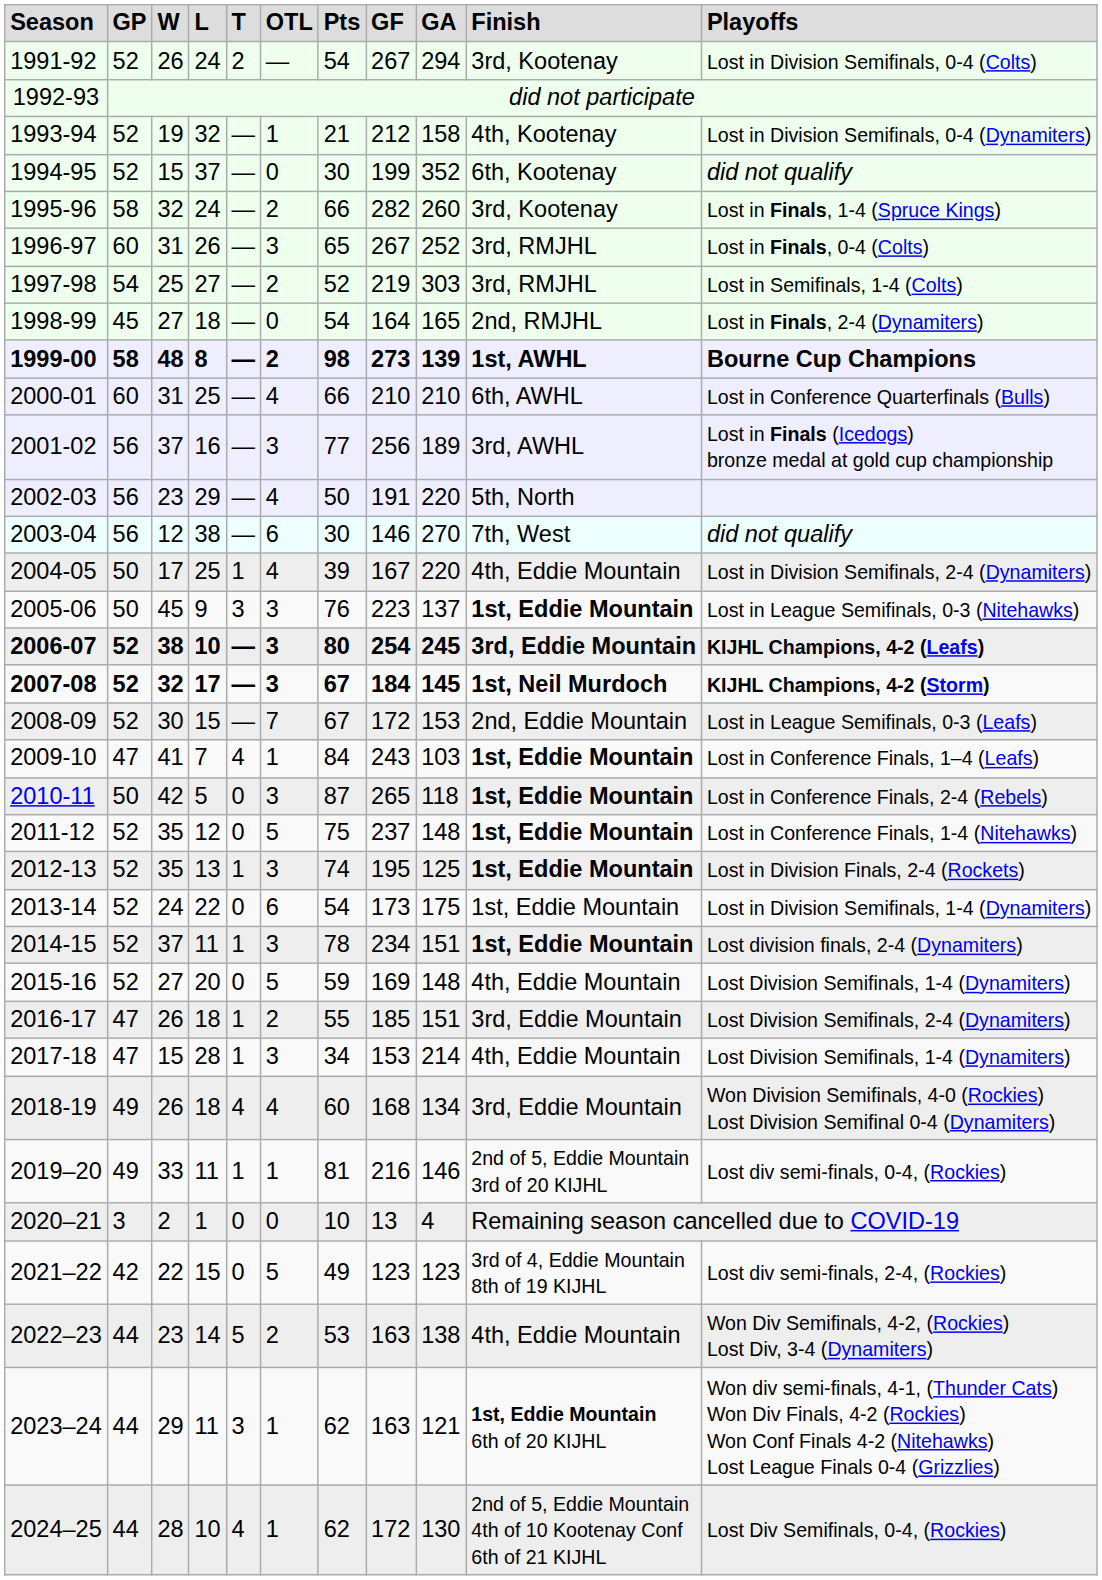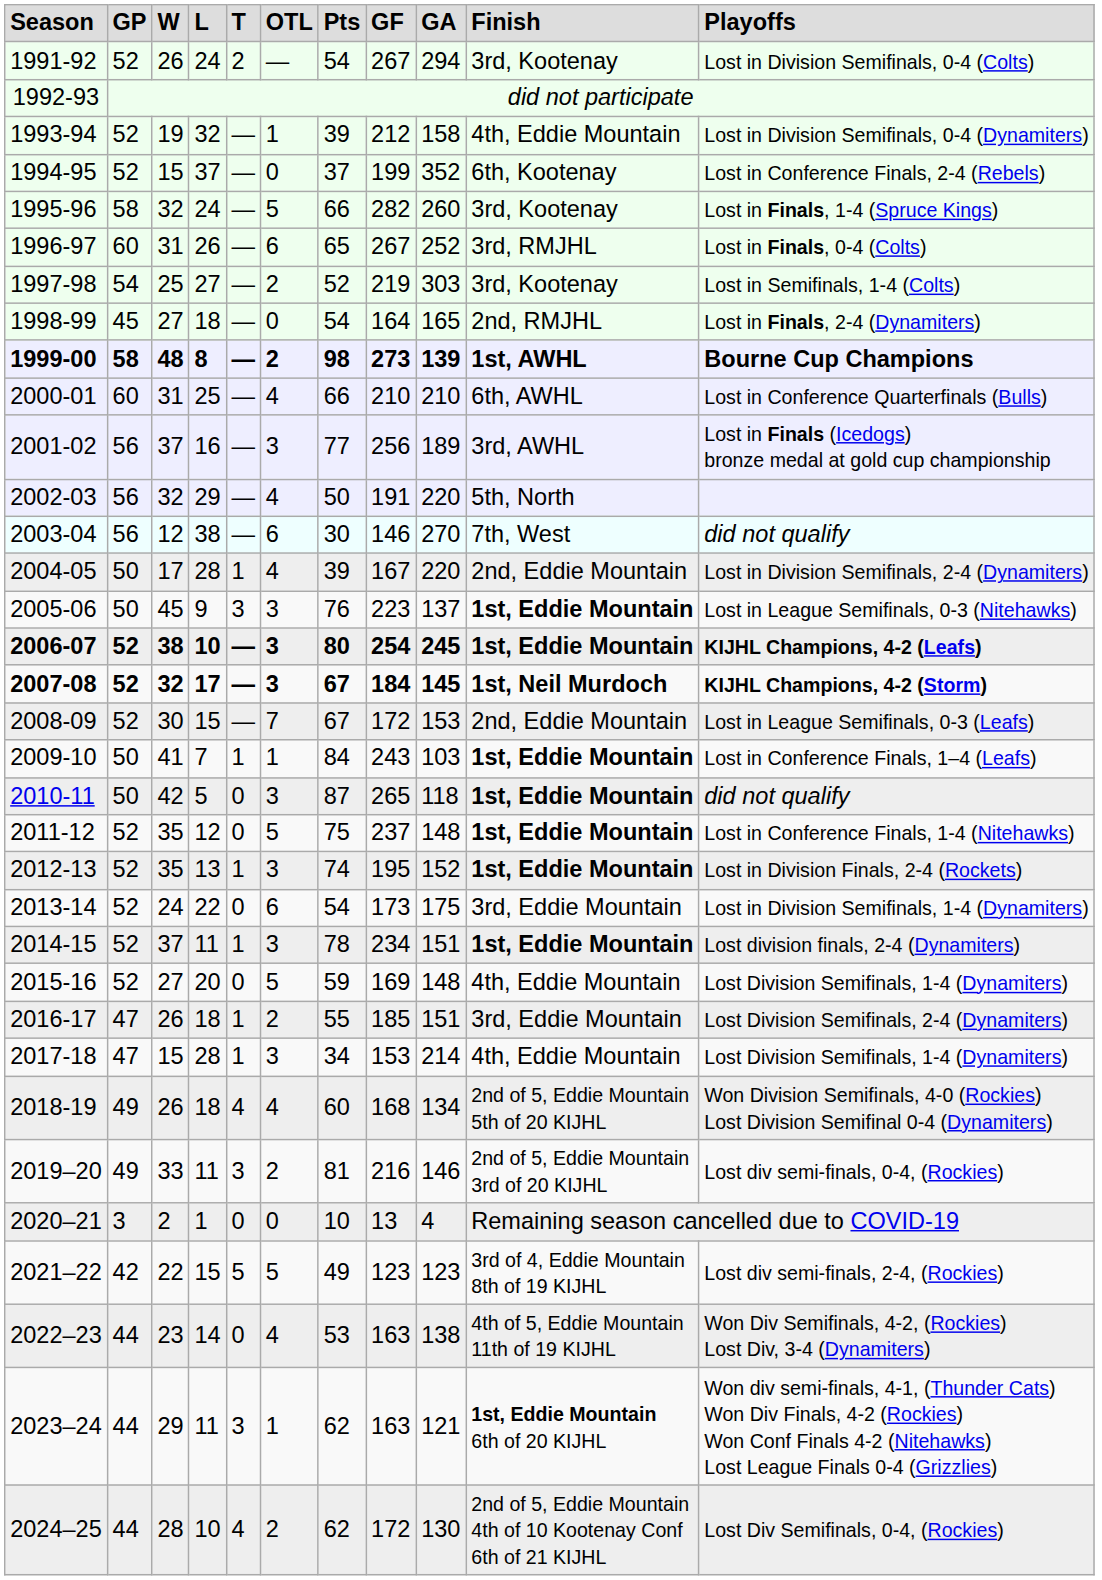1993-94 | column 7: 21 -> 39
1993-94 | column 10: 4th, Kootenay -> 4th, Eddie Mountain
1994-95 | column 7: 30 -> 37
1994-95 | column 11: did not qualify -> Lost in Conference Finals, 2-4 (Rebels)
1995-96 | column 6: 2 -> 5
1996-97 | column 6: 3 -> 6
1997-98 | column 10: 3rd, RMJHL -> 3rd, Kootenay
2002-03 | column 3: 23 -> 32
2004-05 | column 4: 25 -> 28
2004-05 | column 10: 4th, Eddie Mountain -> 2nd, Eddie Mountain
2006-07 | column 10: 3rd, Eddie Mountain -> 1st, Eddie Mountain
2009-10 | column 2: 47 -> 50
2009-10 | column 5: 4 -> 1
2010-11 | column 11: Lost in Conference Finals, 2-4 (Rebels) -> did not qualify
2012-13 | column 9: 125 -> 152
2013-14 | column 10: 1st, Eddie Mountain -> 3rd, Eddie Mountain
2018-19 | column 10: 3rd, Eddie Mountain -> 2nd of 5, Eddie Mountain 5th of 20 KIJHL
2019–20 | column 5: 1 -> 3
2019–20 | column 6: 1 -> 2
2021–22 | column 5: 0 -> 5
2022–23 | column 5: 5 -> 0
2022–23 | column 6: 2 -> 4
2022–23 | column 10: 4th, Eddie Mountain -> 4th of 5, Eddie Mountain 11th of 19 KIJHL
2024–25 | column 6: 1 -> 2
